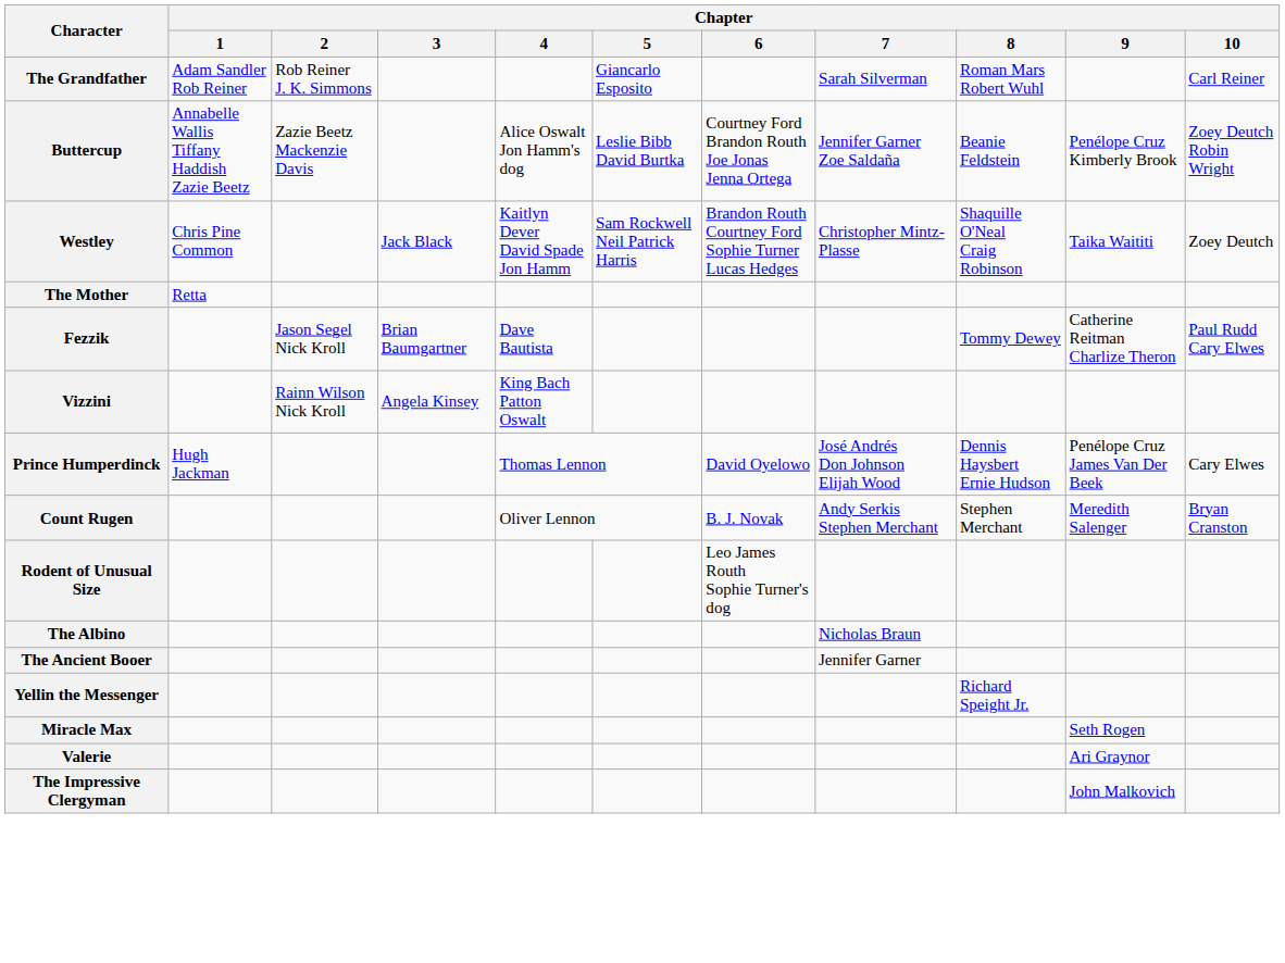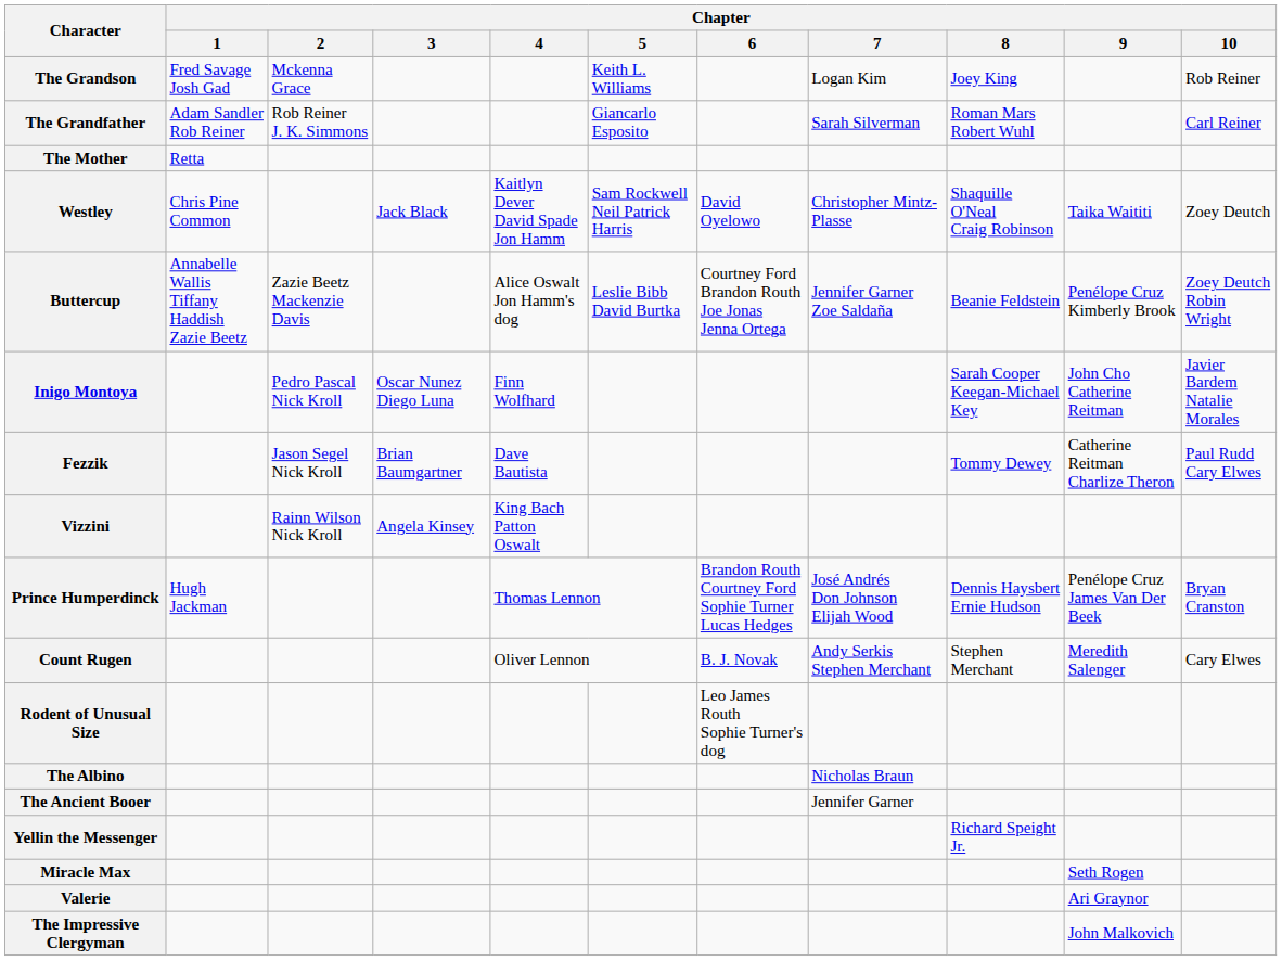+ row: The Grandson | Fred Savage Josh Gad | Mckenna Grace | Keith L. Williams | Logan Kim | Joey King | Rob Reiner
rows swapped: The Mother <-> Buttercup
Westley | Chapter / 6: Brandon Routh Courtney Ford Sophie Turner Lucas Hedges -> David Oyelowo
+ row: Inigo Montoya | Pedro Pascal Nick Kroll | Oscar Nunez Diego Luna | Finn Wolfhard | Sarah Cooper Keegan-Michael Key | John Cho Catherine Reitman | Javier Bardem Natalie Morales
Prince Humperdinck | Chapter / 6: David Oyelowo -> Brandon Routh Courtney Ford Sophie Turner Lucas Hedges
Prince Humperdinck | Chapter / 10: Cary Elwes -> Bryan Cranston
Count Rugen | Chapter / 10: Bryan Cranston -> Cary Elwes
